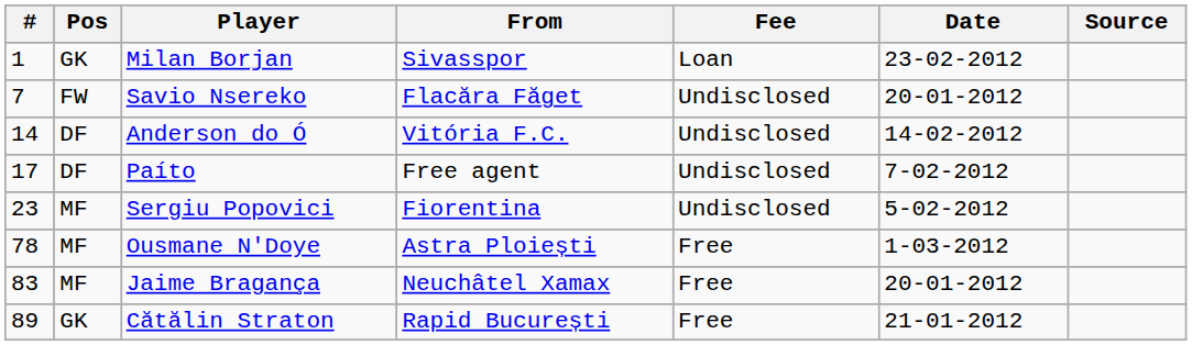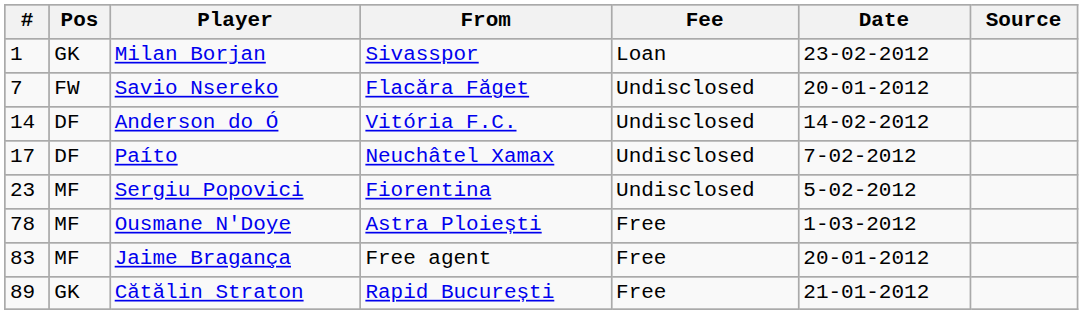Paíto | From: Free agent -> Neuchâtel Xamax
Jaime Bragança | From: Neuchâtel Xamax -> Free agent
